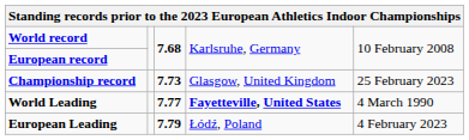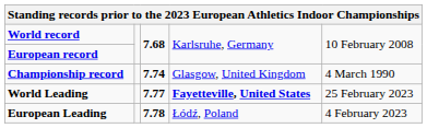Championship record | column 3: 7.73 -> 7.74
Championship record | column 5: 25 February 2023 -> 4 March 1990
World Leading | column 5: 4 March 1990 -> 25 February 2023
European Leading | column 3: 7.79 -> 7.78
